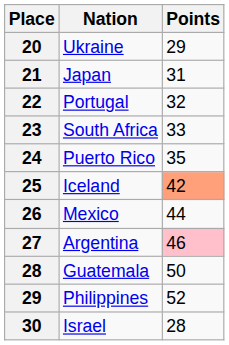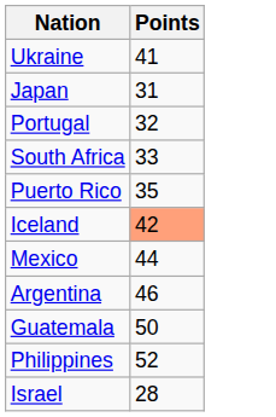- column: Place | 20 | 21 | 22 | 23 | 24 | 25 | 26 | 27 | 28 | 29 | 30
Ukraine | Points: 29 -> 41
Argentina | Points: pink background -> no background
